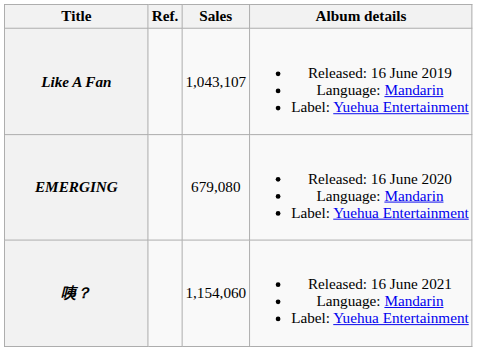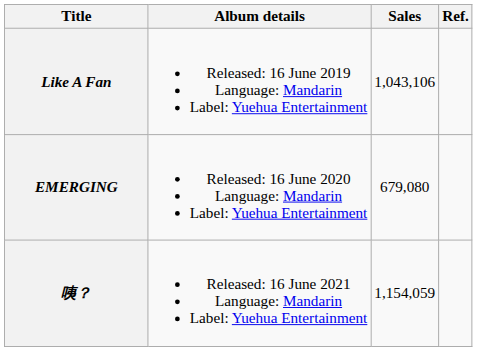columns swapped: Album details <-> Ref.
Like A Fan | Sales: 1,043,107 -> 1,043,106
咦？ | Sales: 1,154,060 -> 1,154,059
